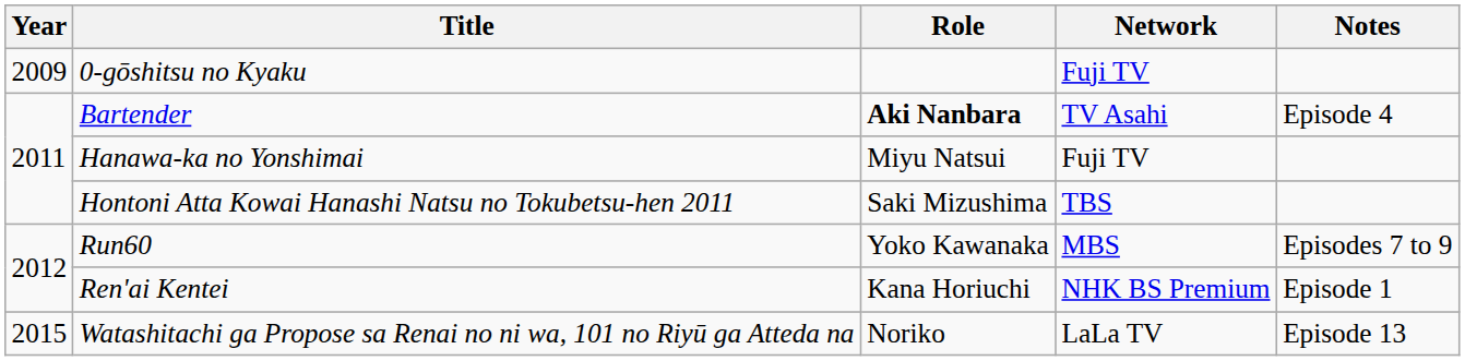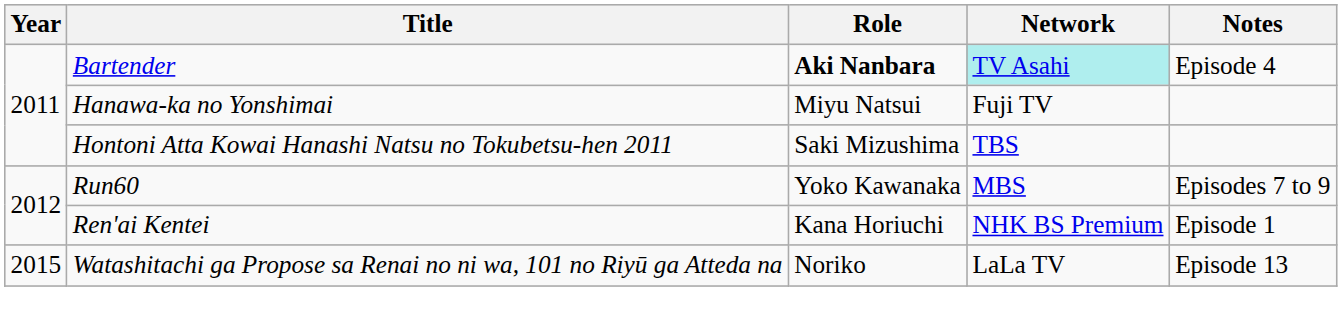- row: 2009 | 0-gōshitsu no Kyaku | Fuji TV
Bartender | Network: no background -> paleturquoise background
